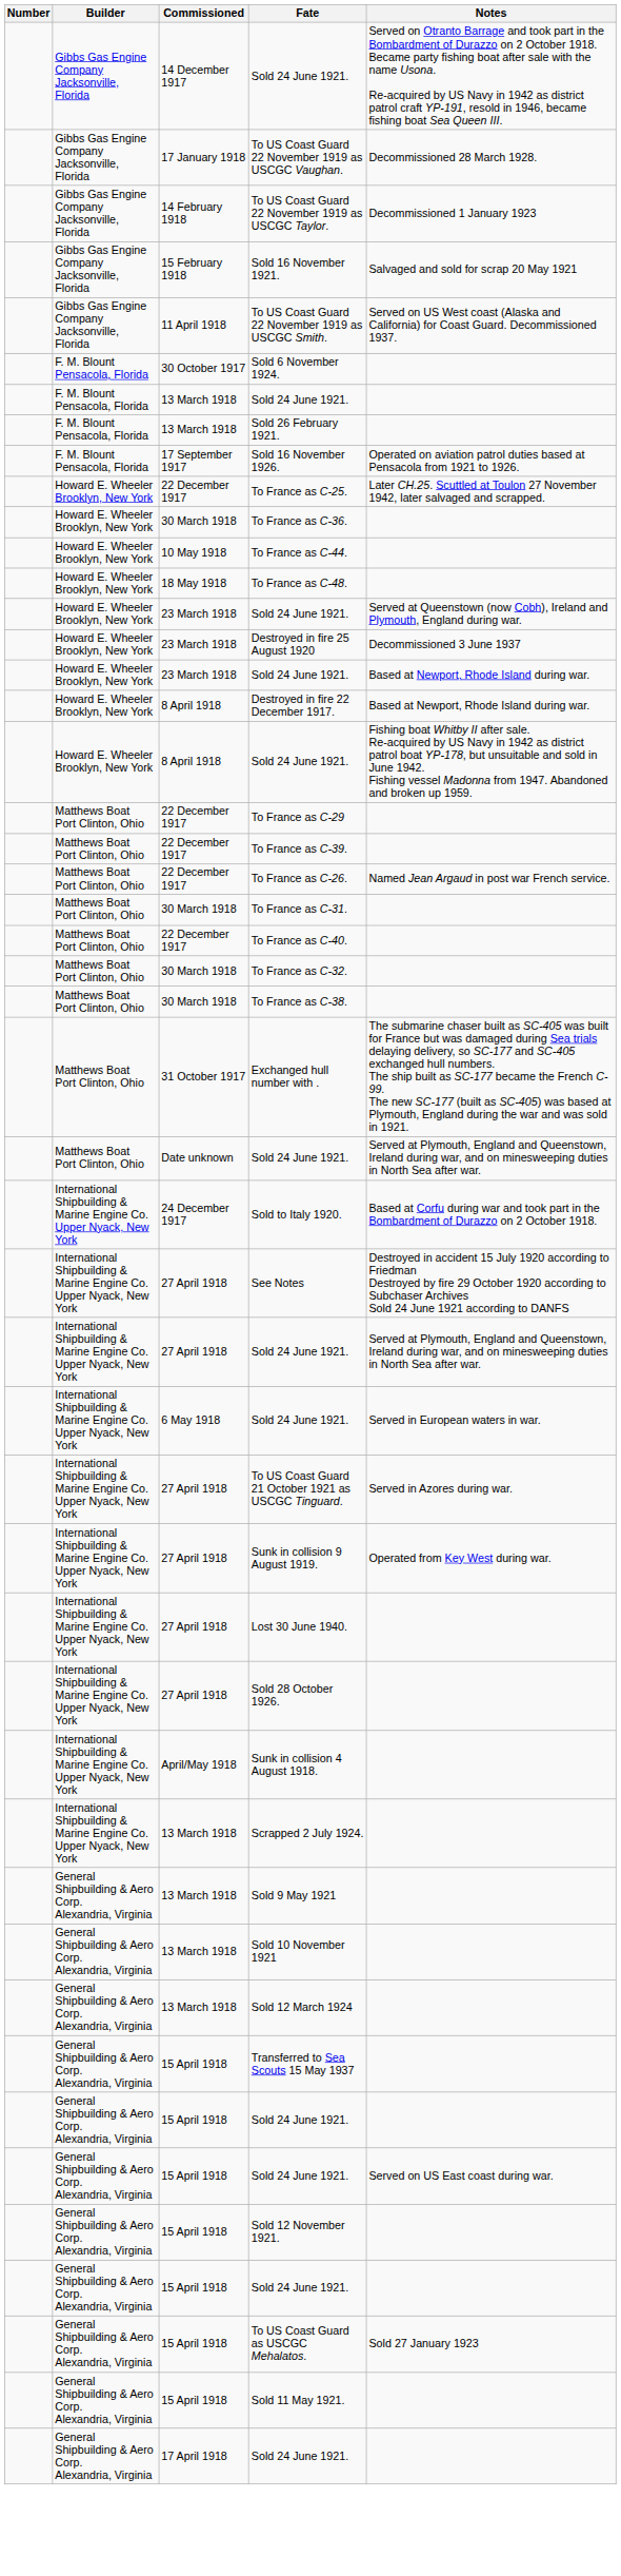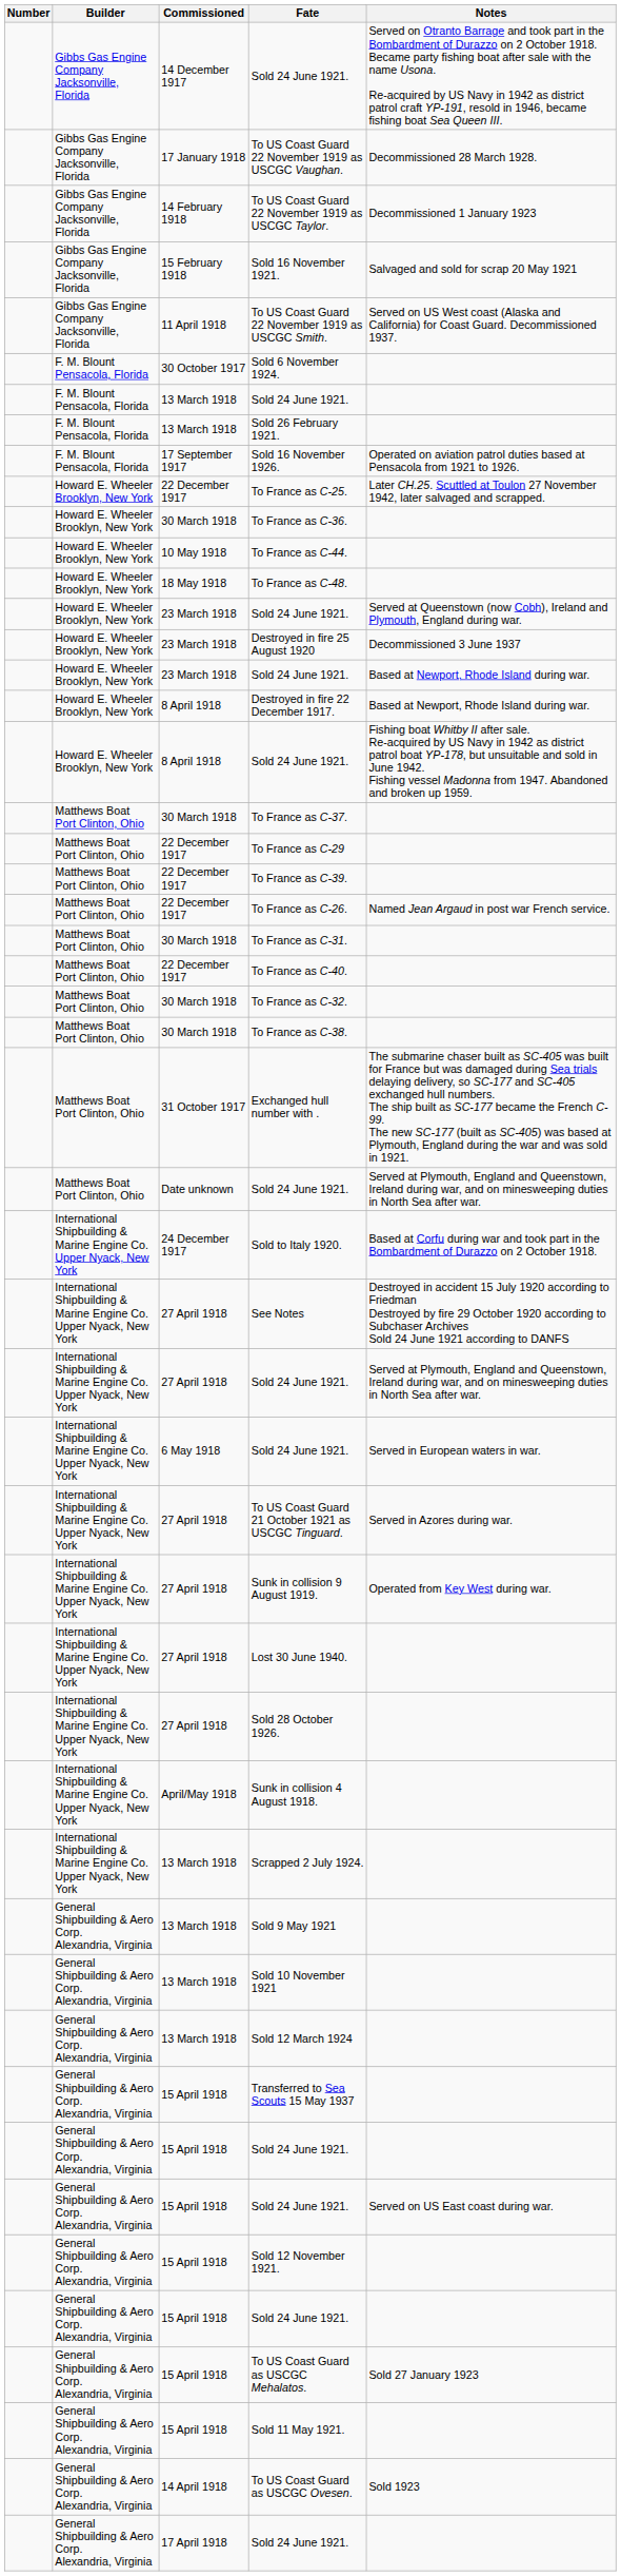+ row: Matthews Boat Port Clinton, Ohio | 30 March 1918 | To France as C-37.
+ row: General Shipbuilding & Aero Corp. Alexandria, Virginia | 14 April 1918 | To US Coast Guard as USCGC Ovesen. | Sold 1923
